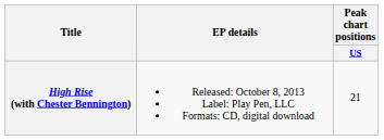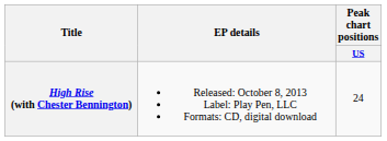High Rise (with Chester Bennington) | Peak chart positions / US: 21 -> 24
